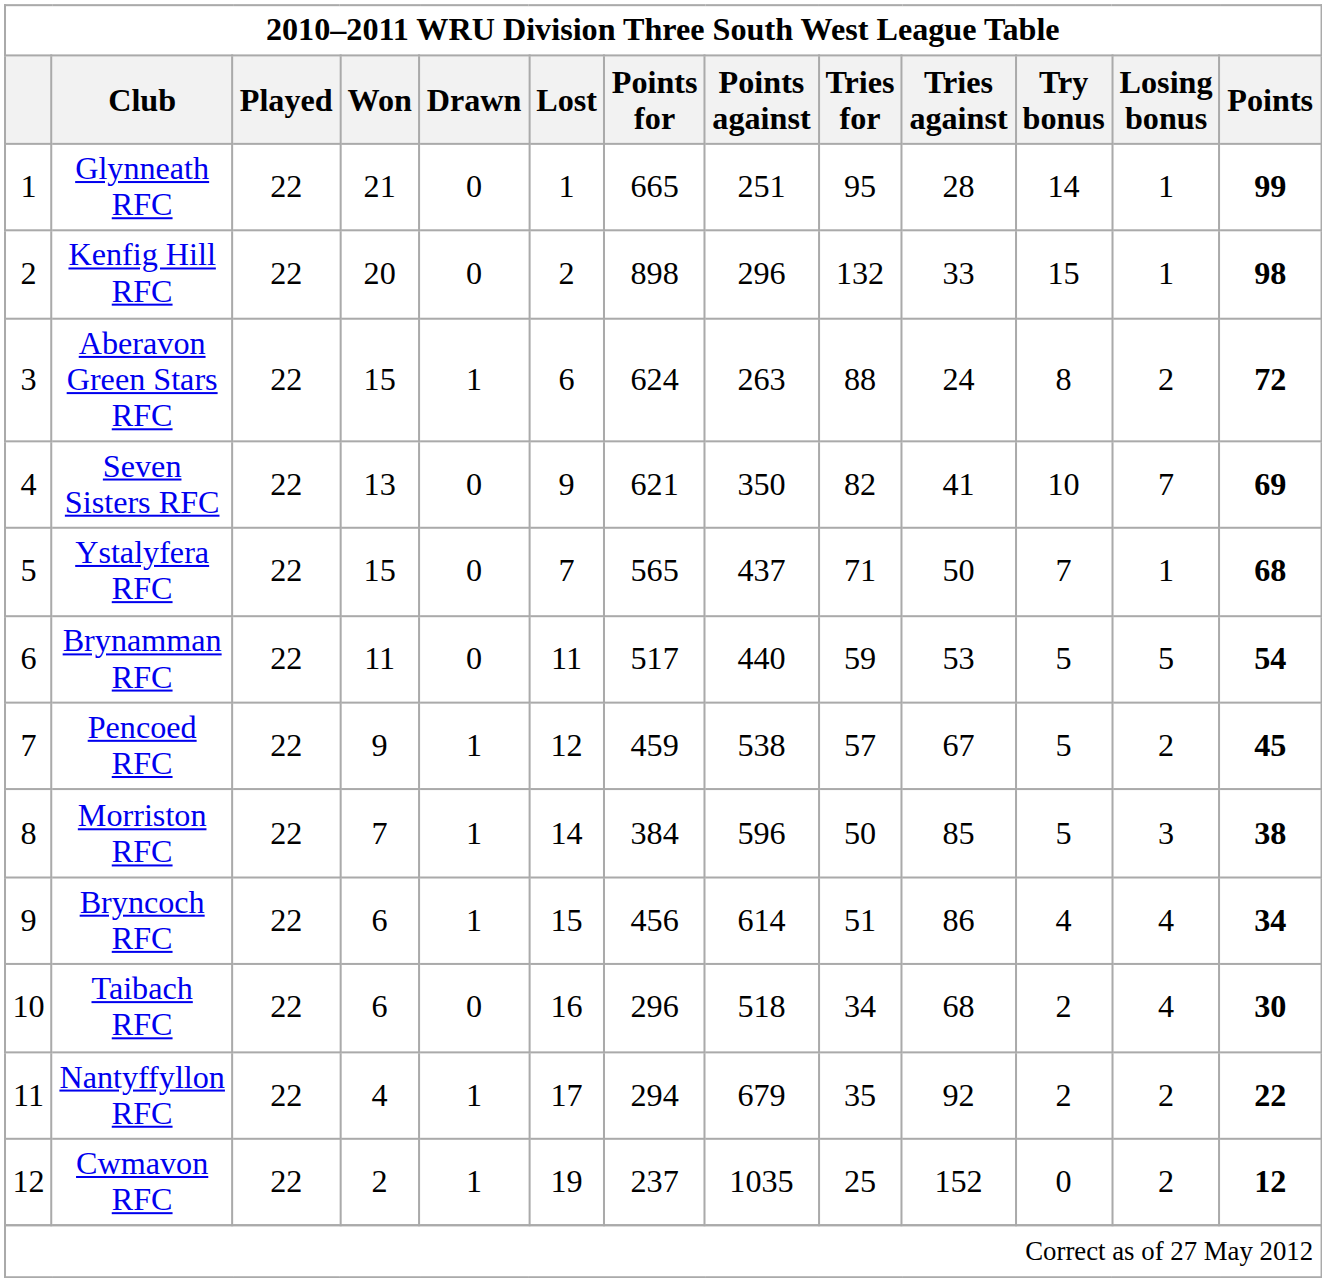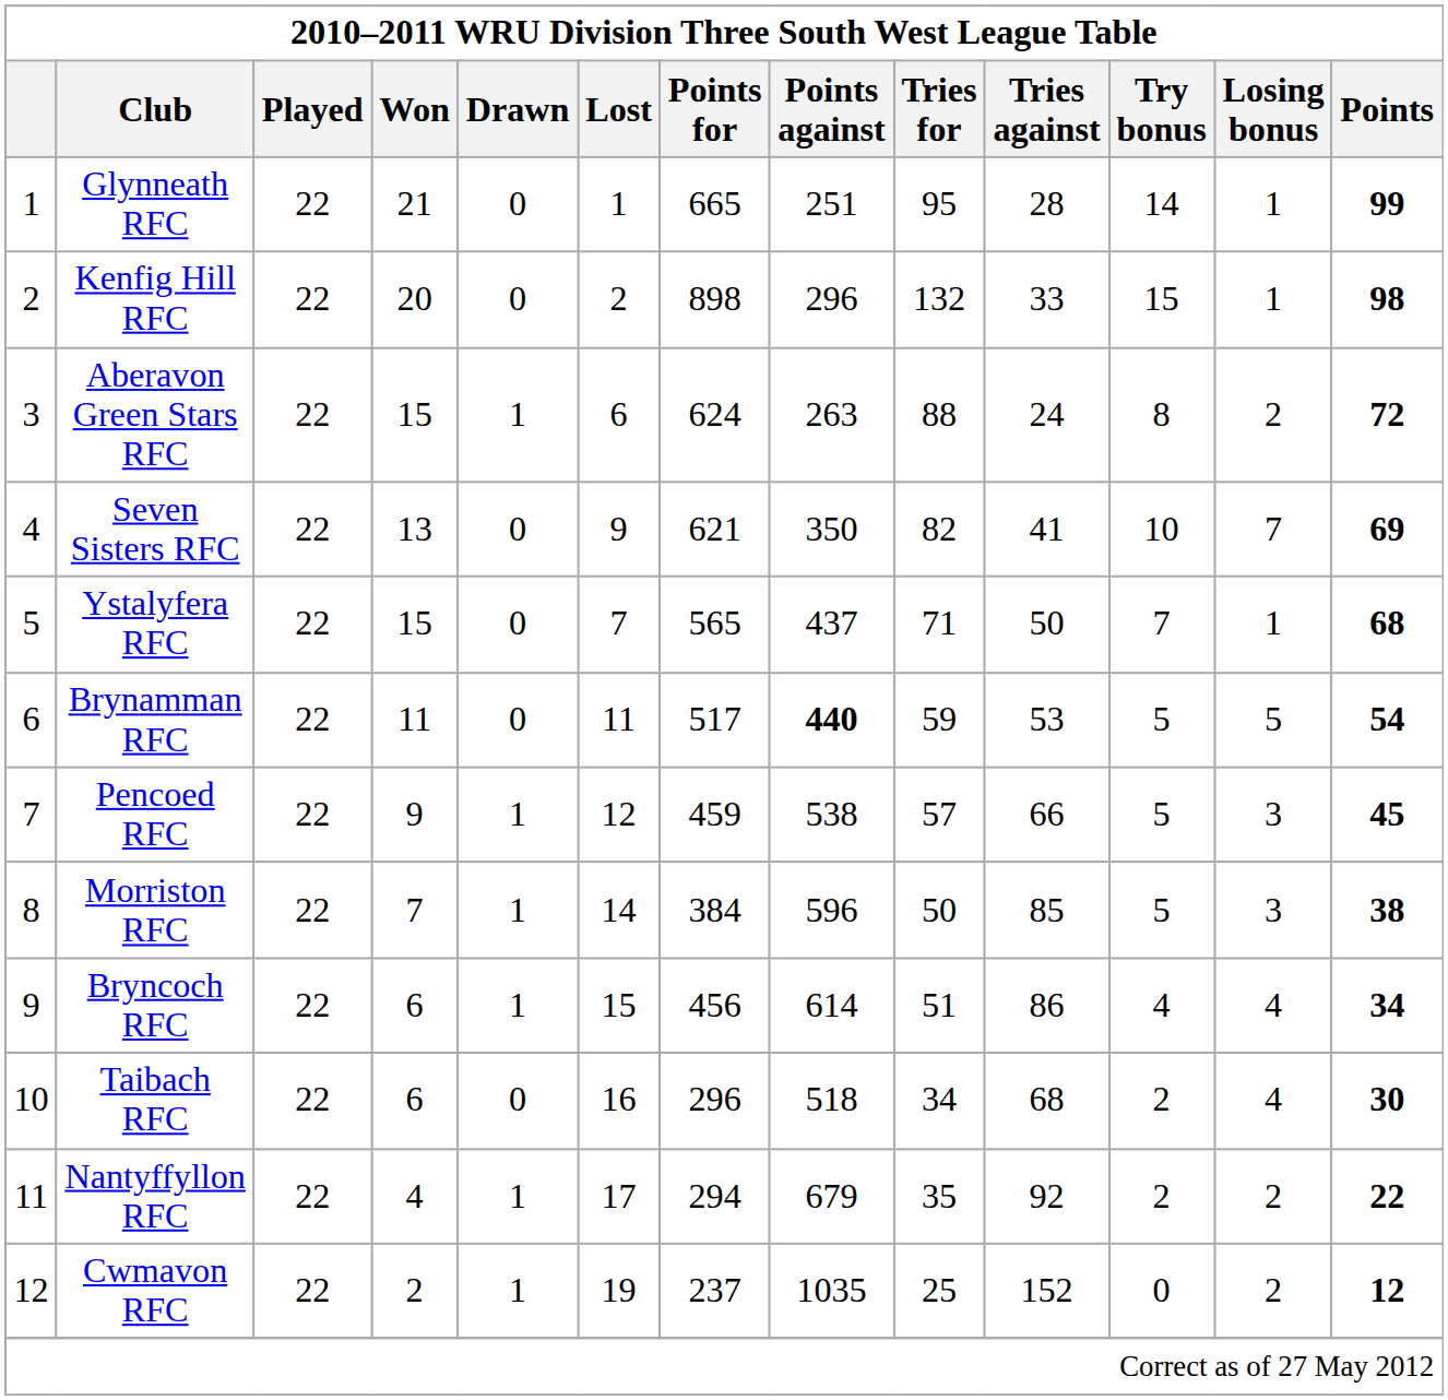Brynamman RFC | Points against: normal -> bold
Pencoed RFC | Tries against: 67 -> 66
Pencoed RFC | Losing bonus: 2 -> 3
